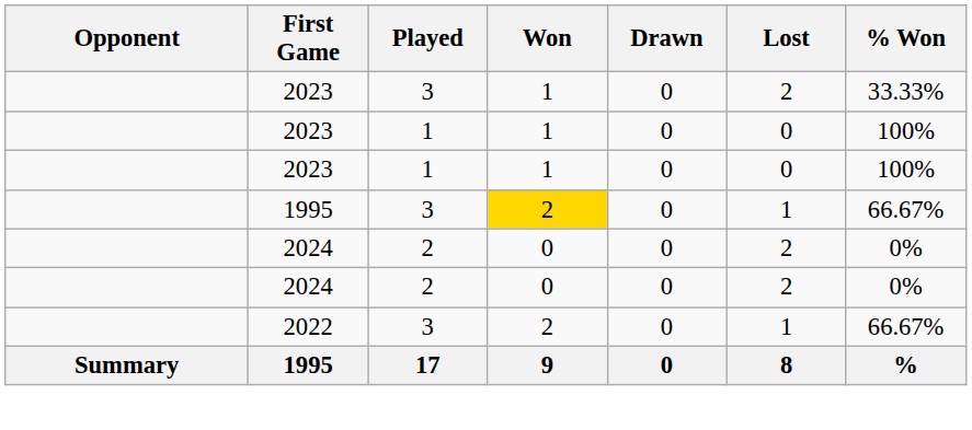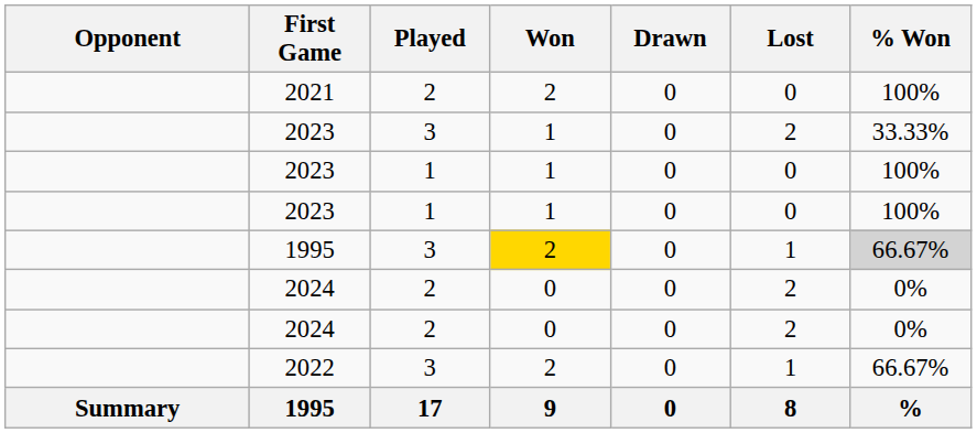+ row: 2021 | 2 | 2 | 0 | 0 | 100%
1995 / 3 | % Won: no background -> lightgrey background
